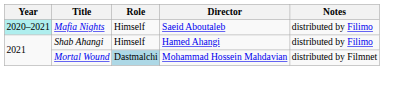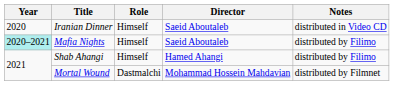+ row: 2020 | Iranian Dinner | Himself | Saeid Aboutaleb | distributed in Video CD
Mortal Wound | Role: lightblue background -> no background
